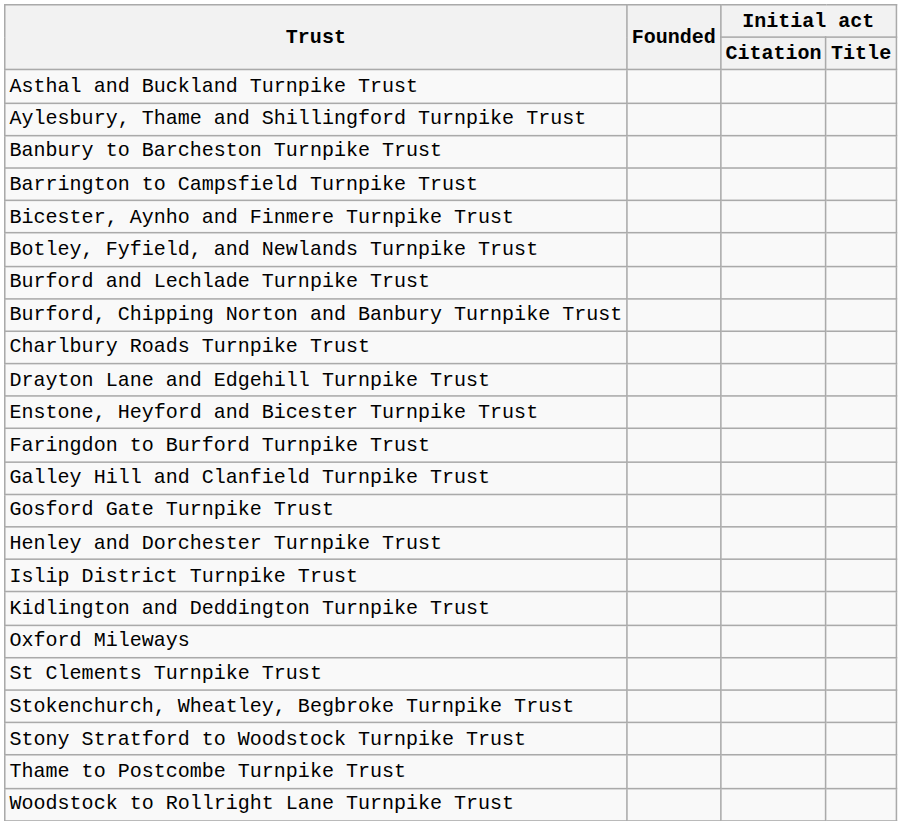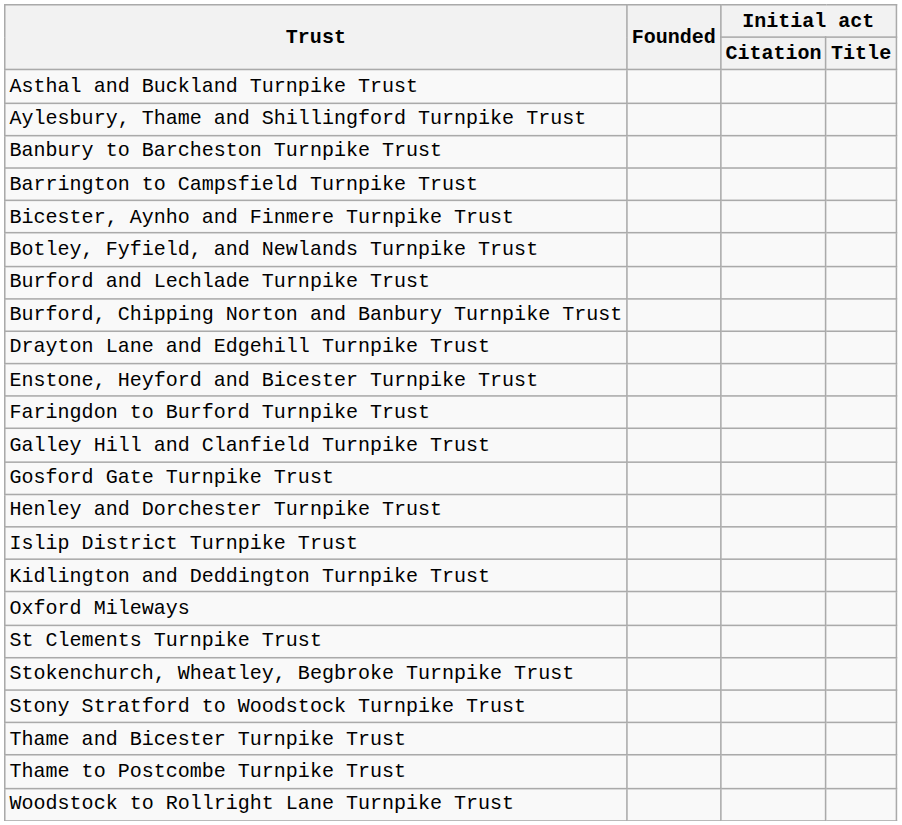- row: Charlbury Roads Turnpike Trust
+ row: Thame and Bicester Turnpike Trust
